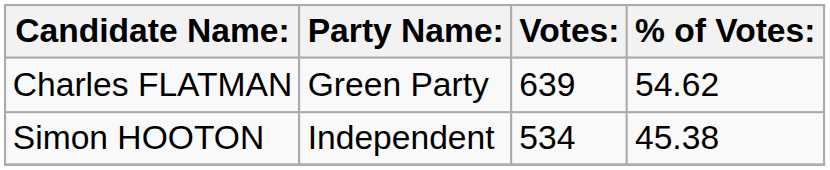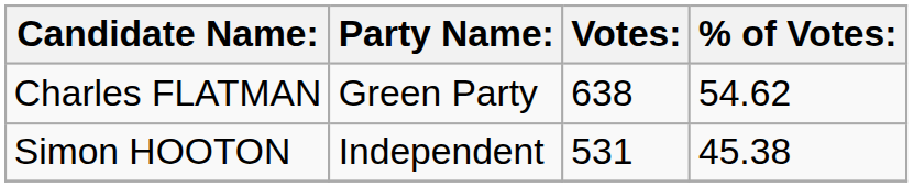Charles FLATMAN | Votes:: 639 -> 638
Simon HOOTON | Votes:: 534 -> 531
